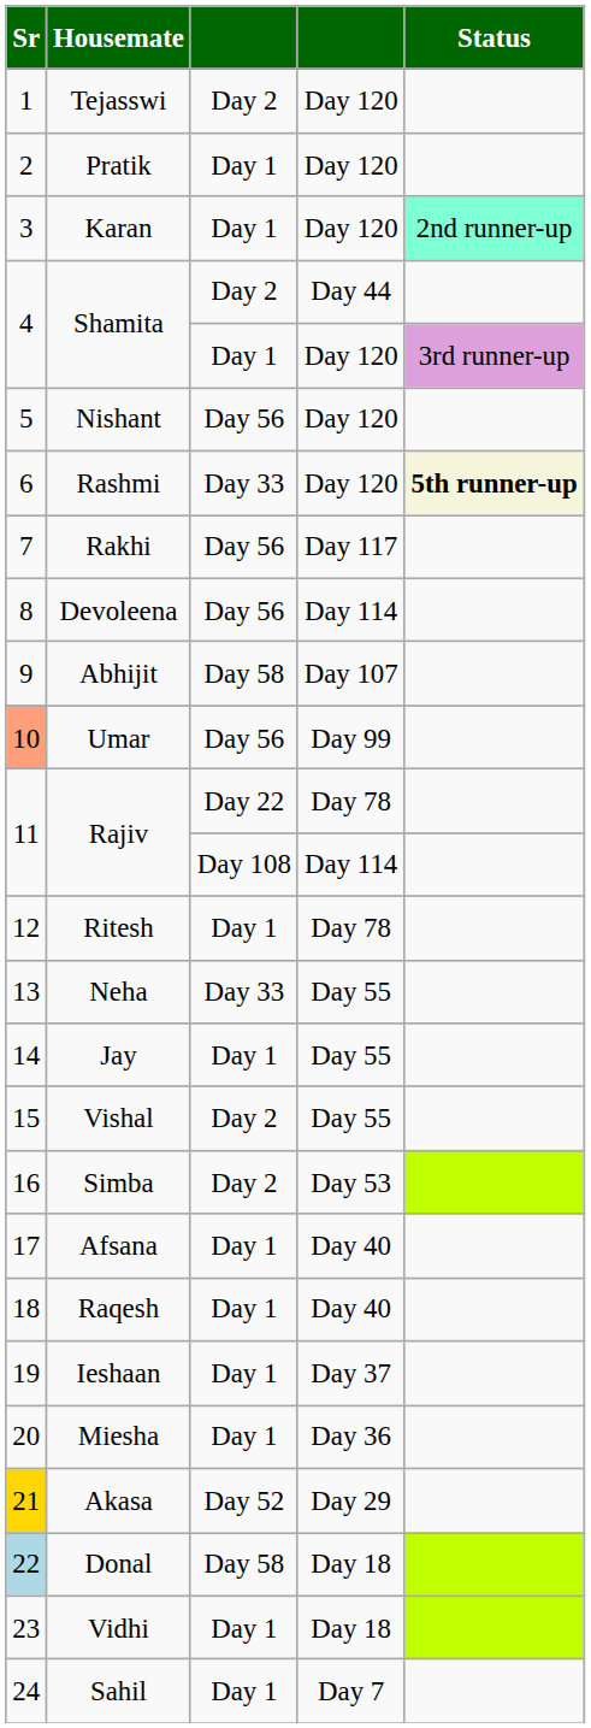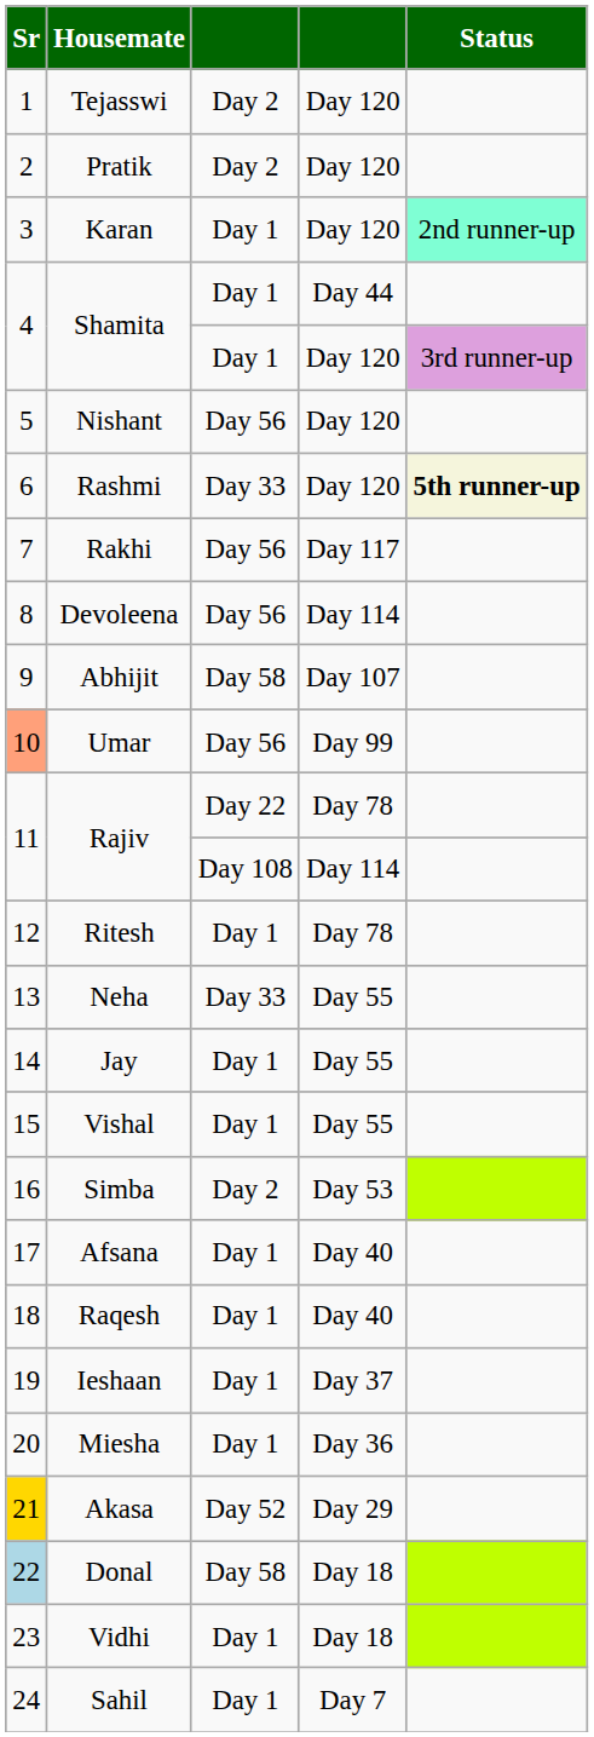Pratik | column 3: Day 1 -> Day 2
Shamita / Day 44 | column 3: Day 2 -> Day 1
Vishal | column 3: Day 2 -> Day 1
